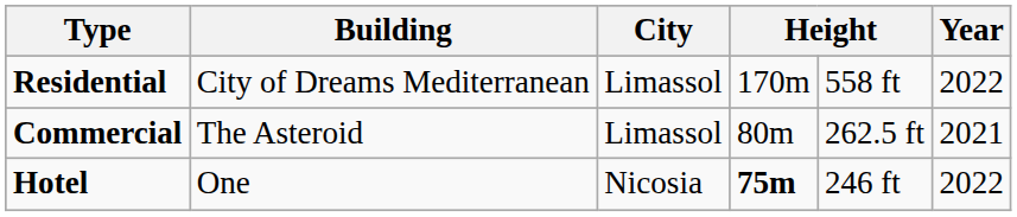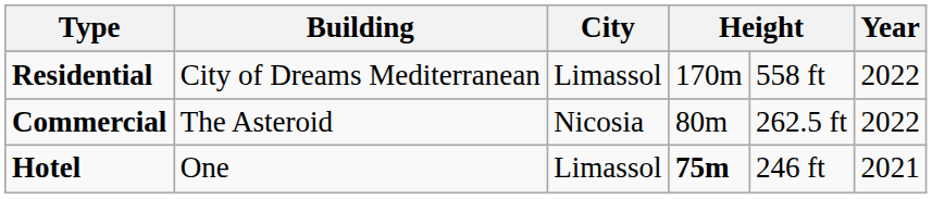Commercial | City: Limassol -> Nicosia
Commercial | Year: 2021 -> 2022
Hotel | City: Nicosia -> Limassol
Hotel | Year: 2022 -> 2021
